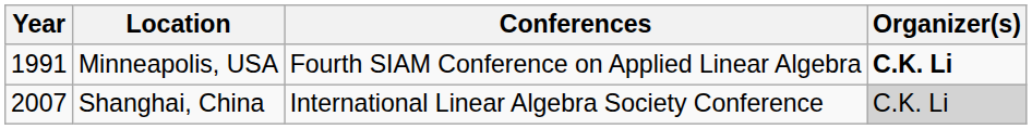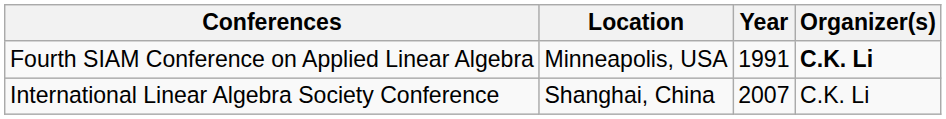columns swapped: Year <-> Conferences
Shanghai, China | Organizer(s): lightgrey background -> no background
